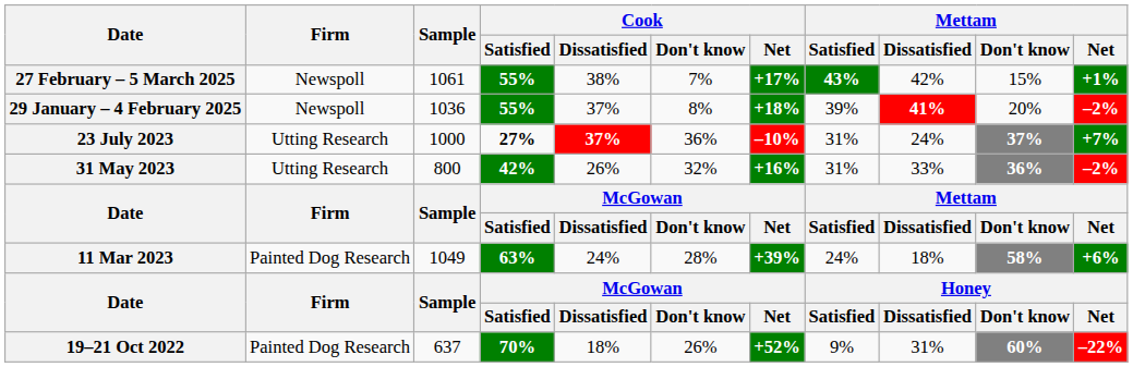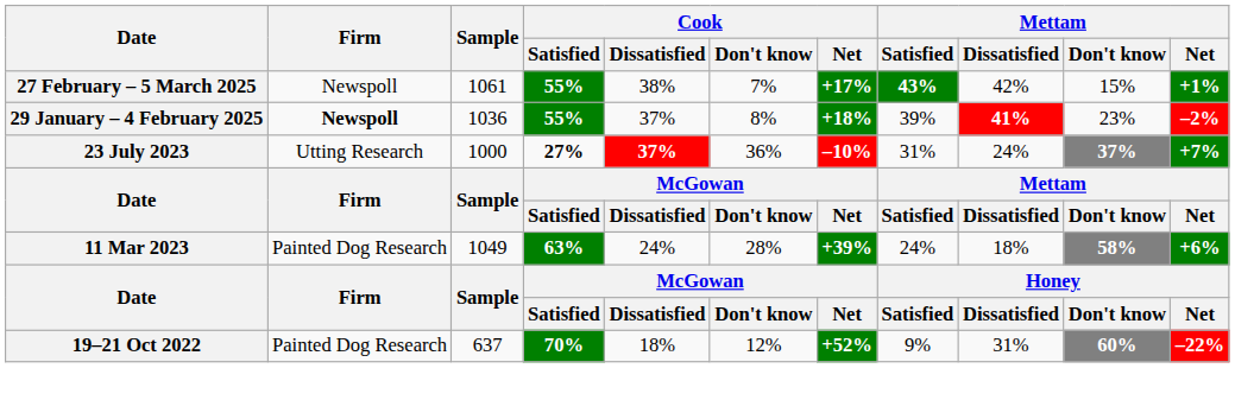29 January – 4 February 2025 | Firm: normal -> bold
29 January – 4 February 2025 | Mettam / Don't know: 20% -> 23%
- row: 31 May 2023 | Utting Research | 800 | 42% | 26% | 32% | +16% | 31% | 33% | 36% | –2%
19–21 Oct 2022 | Cook / Don't know: 26% -> 12%
